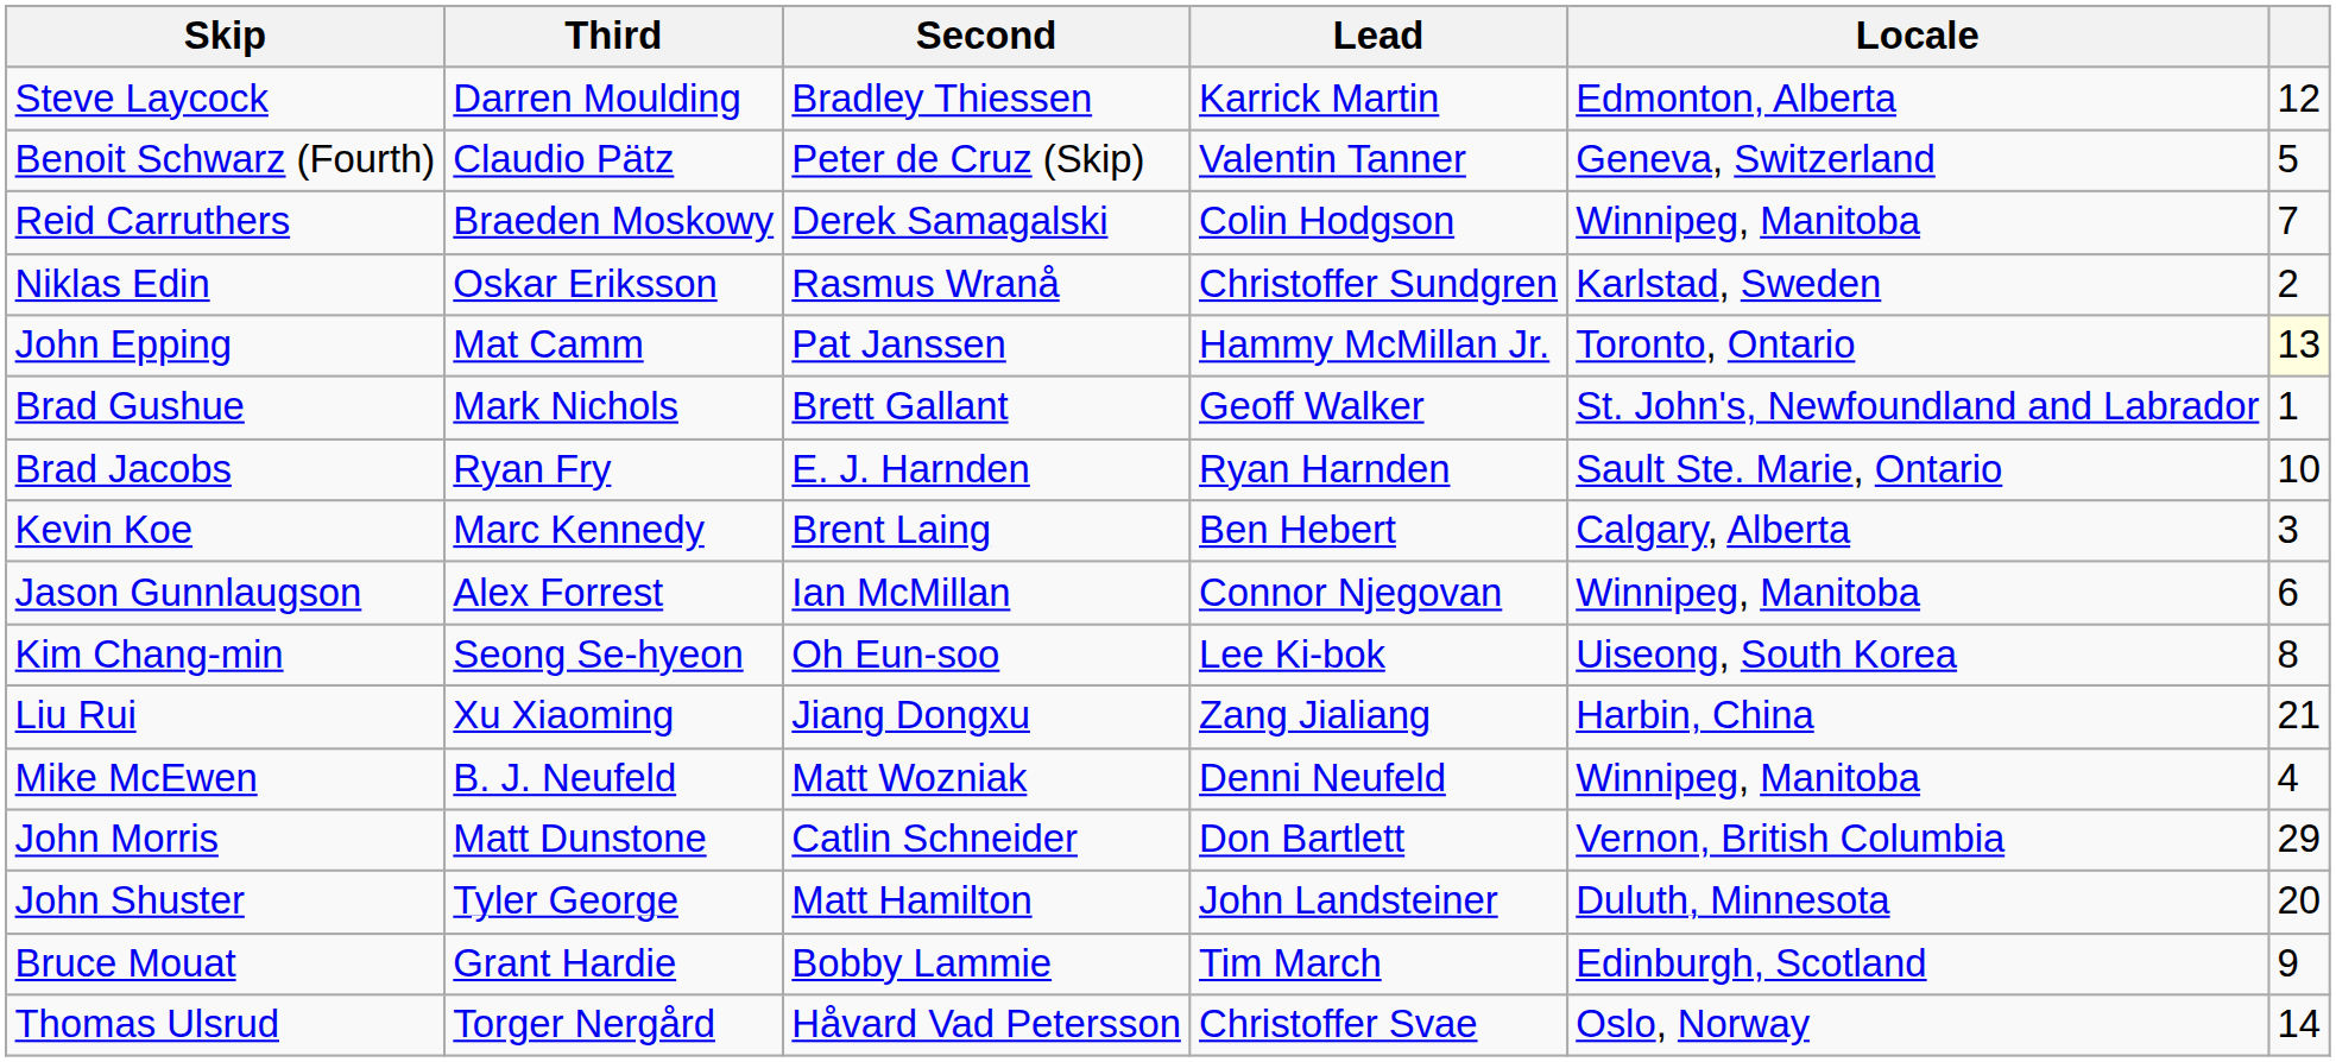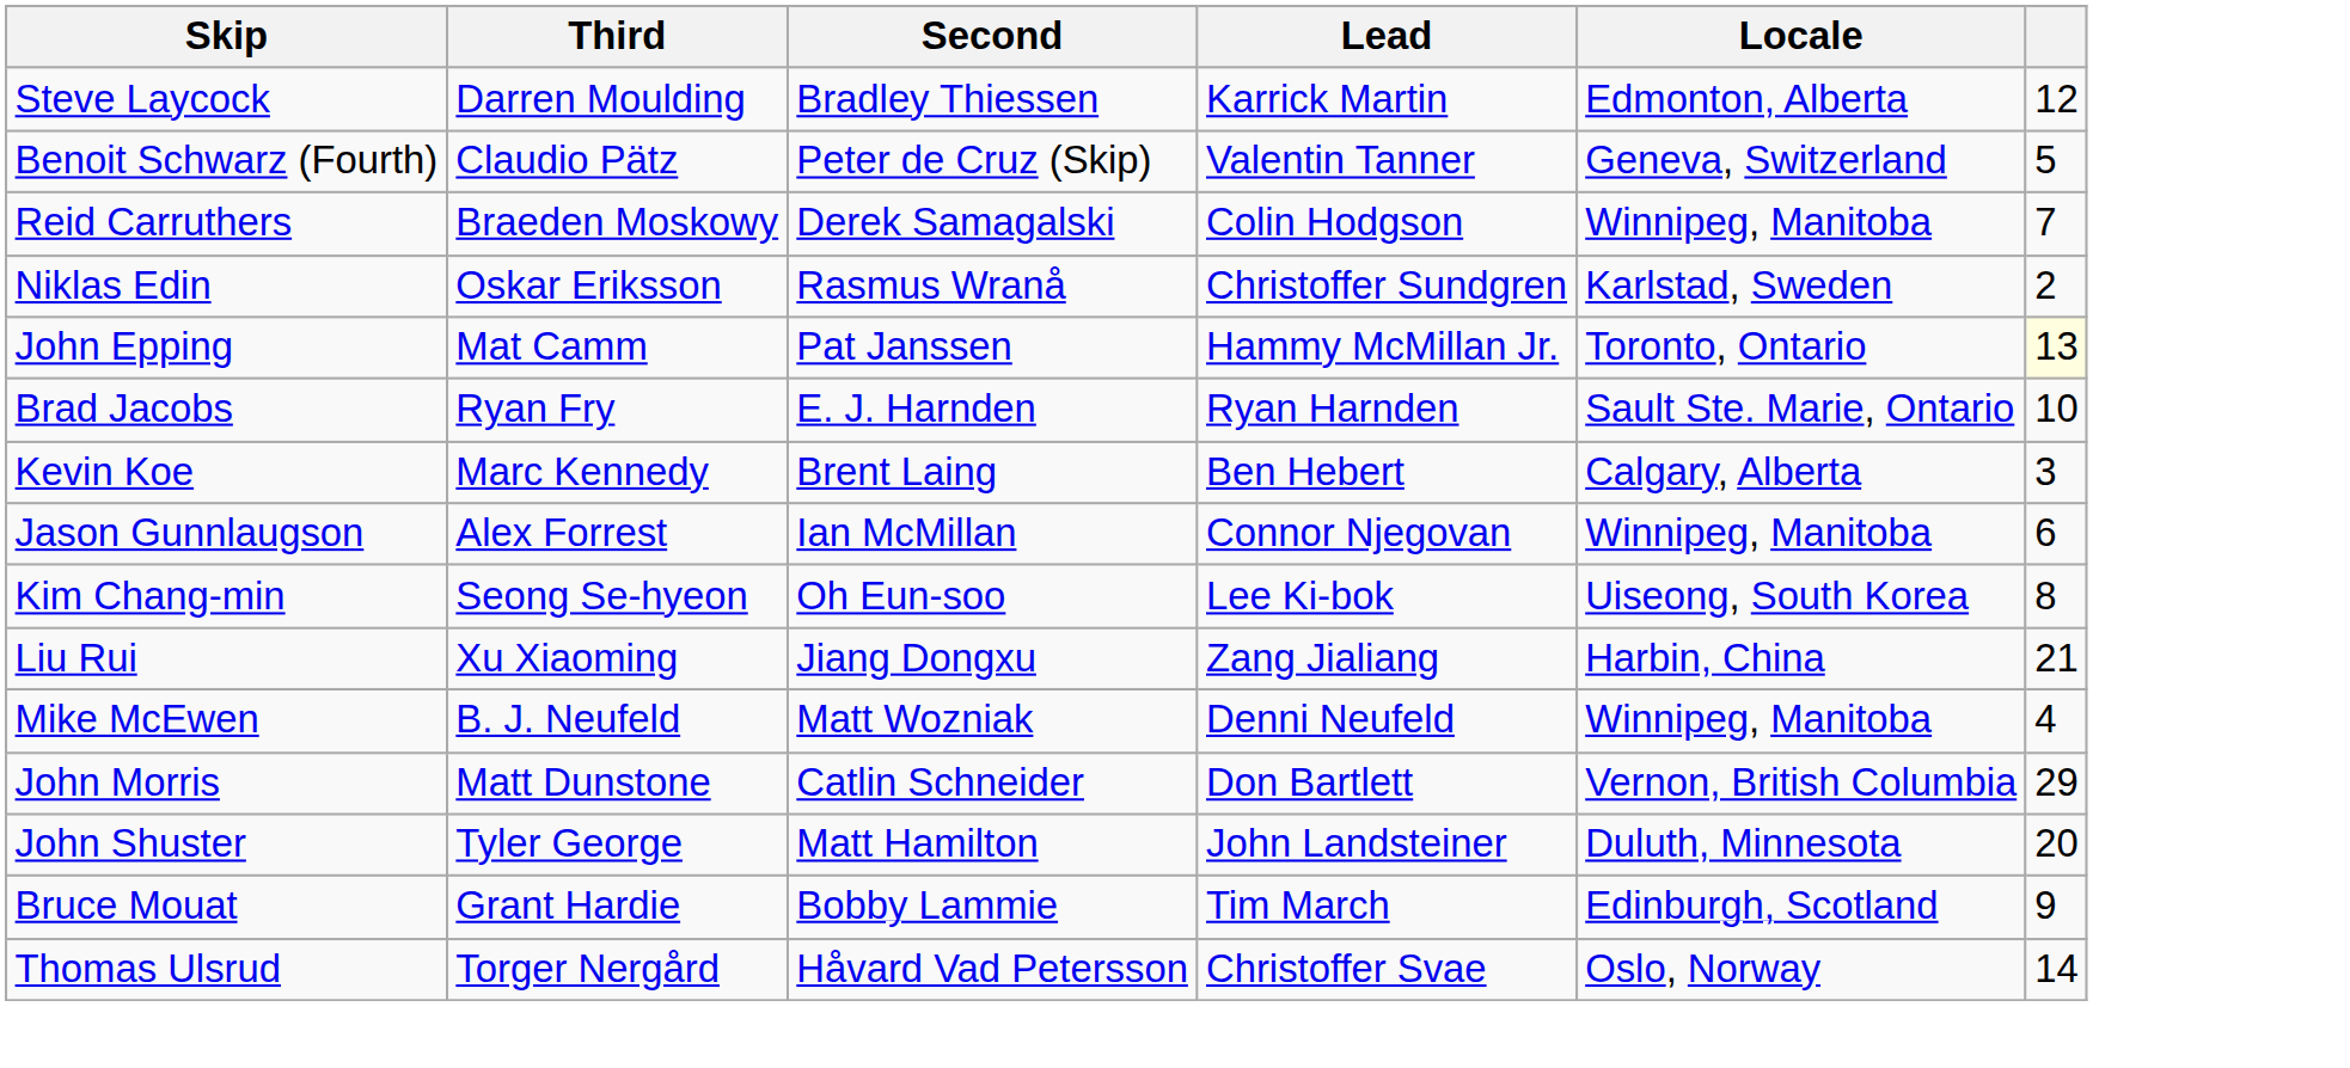- row: Brad Gushue | Mark Nichols | Brett Gallant | Geoff Walker | St. John's, Newfoundland and Labrador | 1
